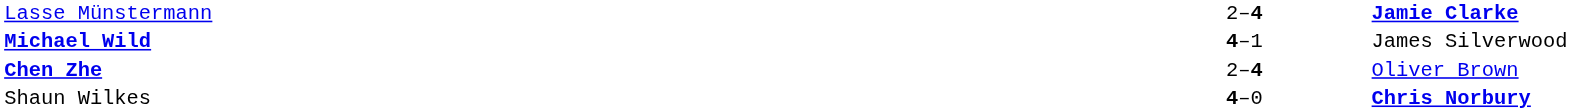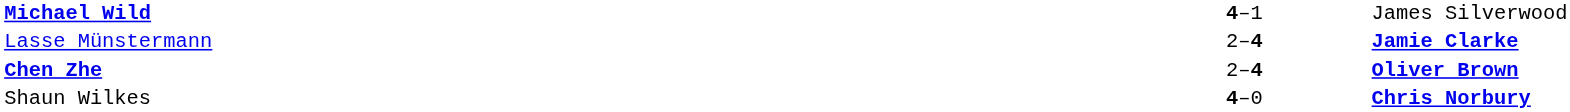rows swapped: Lasse Münstermann <-> Michael Wild
Chen Zhe | column 3: normal -> bold
